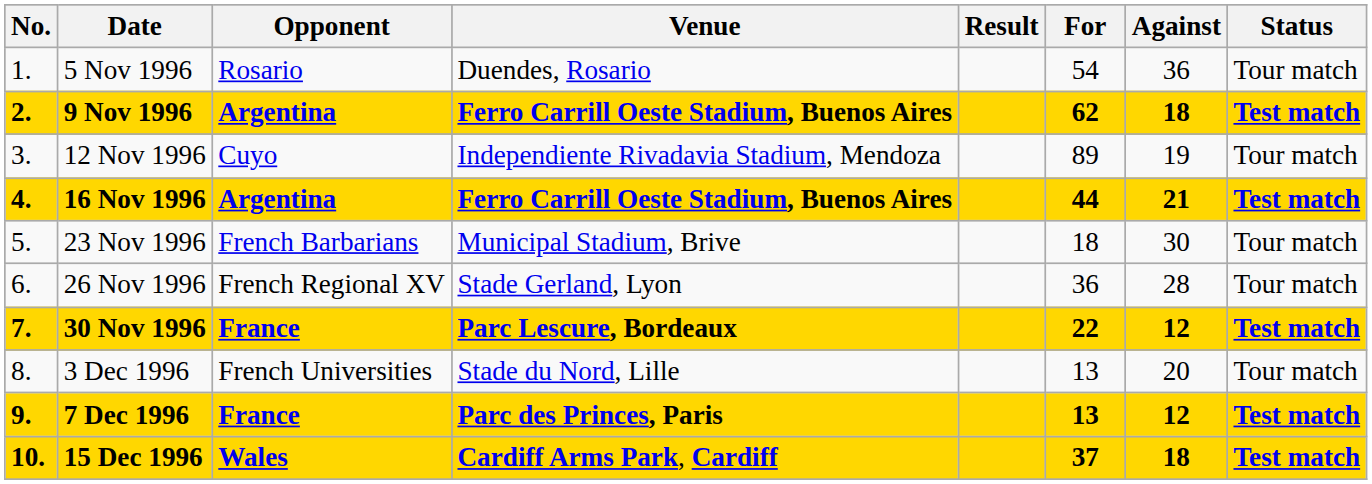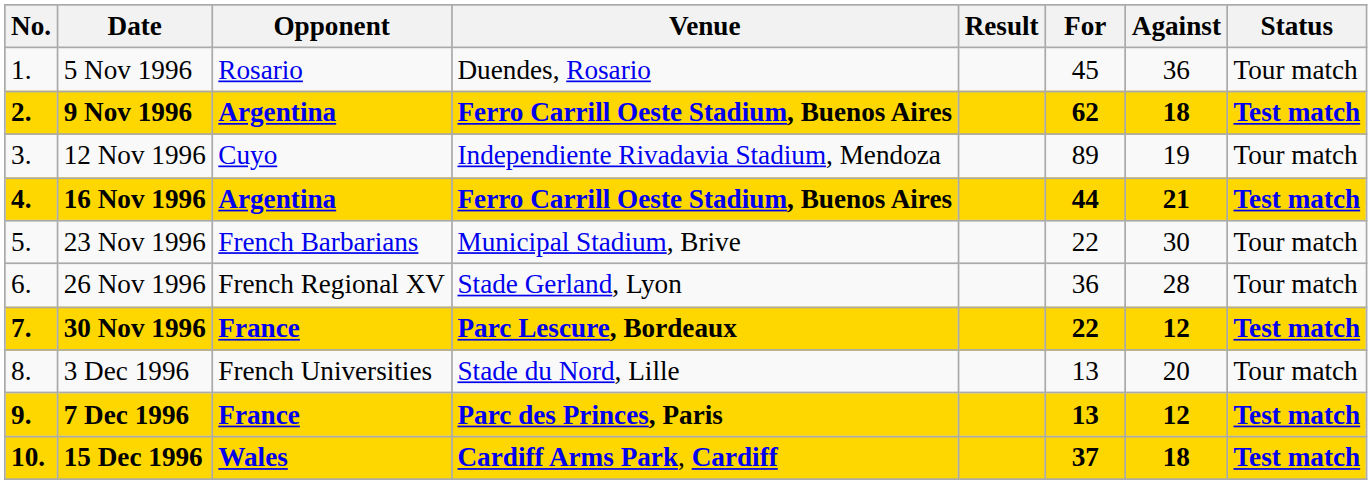5 Nov 1996 | For: 54 -> 45
23 Nov 1996 | For: 18 -> 22
